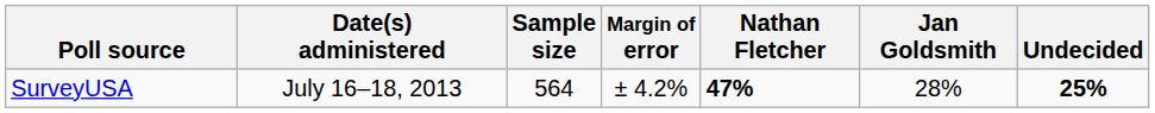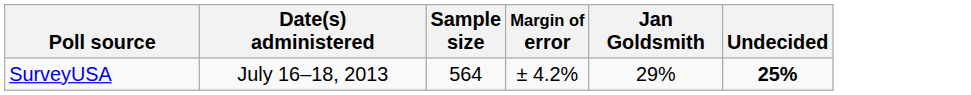- column: Nathan Fletcher | 47%
SurveyUSA | Jan Goldsmith: 28% -> 29%
